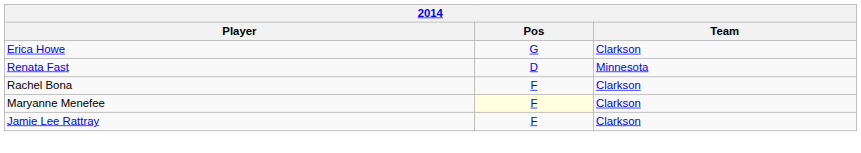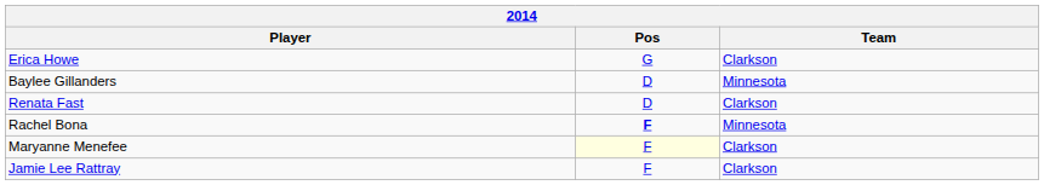+ row: Baylee Gillanders | D | Minnesota
Renata Fast | Team: Minnesota -> Clarkson
Rachel Bona | Pos: normal -> bold
Rachel Bona | Team: Clarkson -> Minnesota
